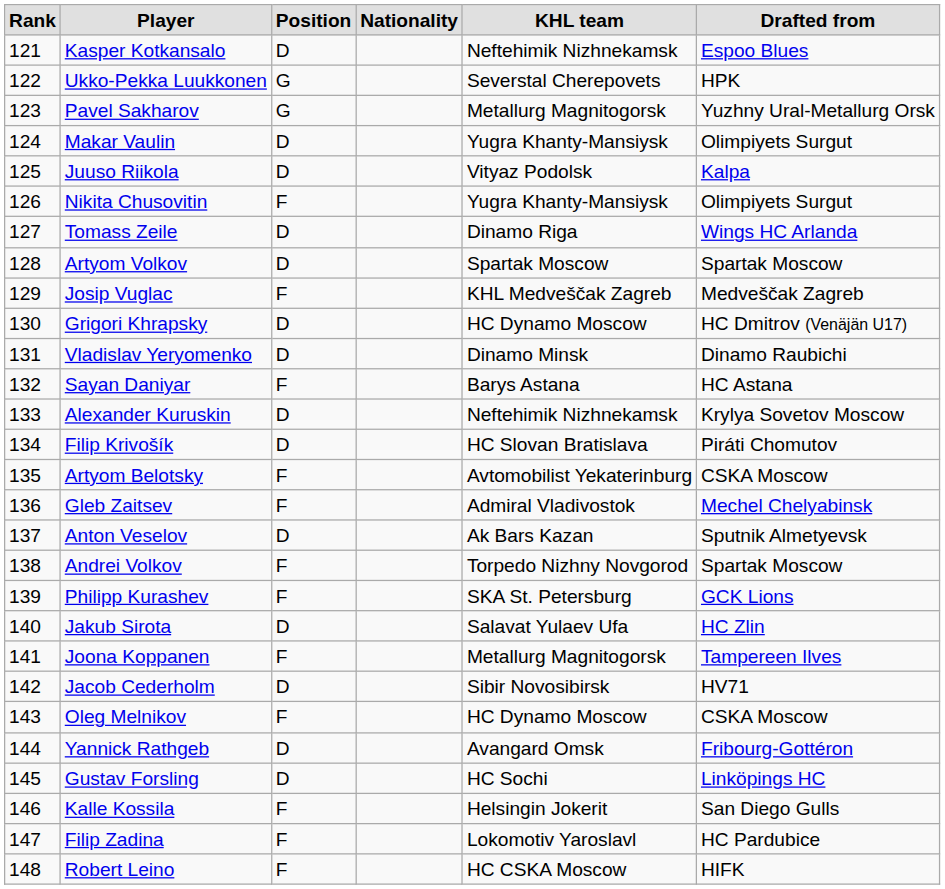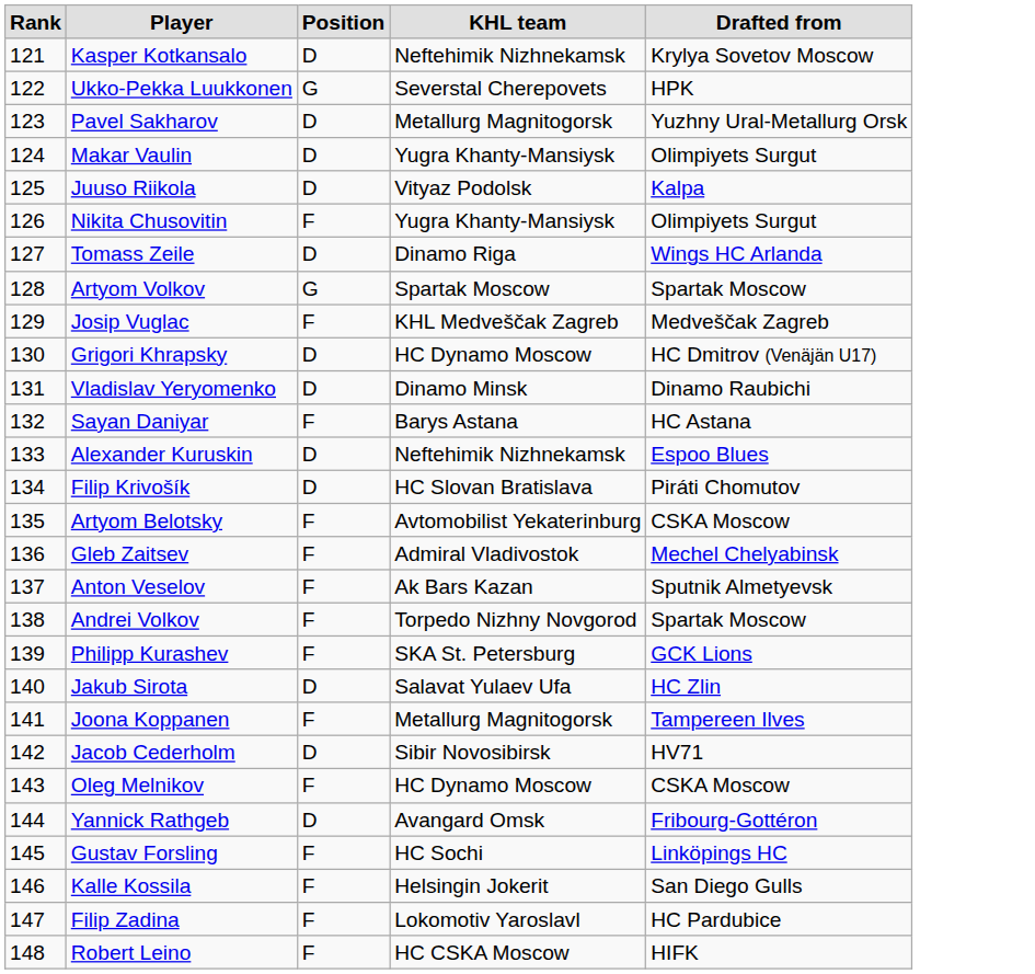- column: Nationality
Kasper Kotkansalo | Drafted from: Espoo Blues -> Krylya Sovetov Moscow
Pavel Sakharov | Position: G -> D
Artyom Volkov | Position: D -> G
Alexander Kuruskin | Drafted from: Krylya Sovetov Moscow -> Espoo Blues
Anton Veselov | Position: D -> F
Gustav Forsling | Position: D -> F
